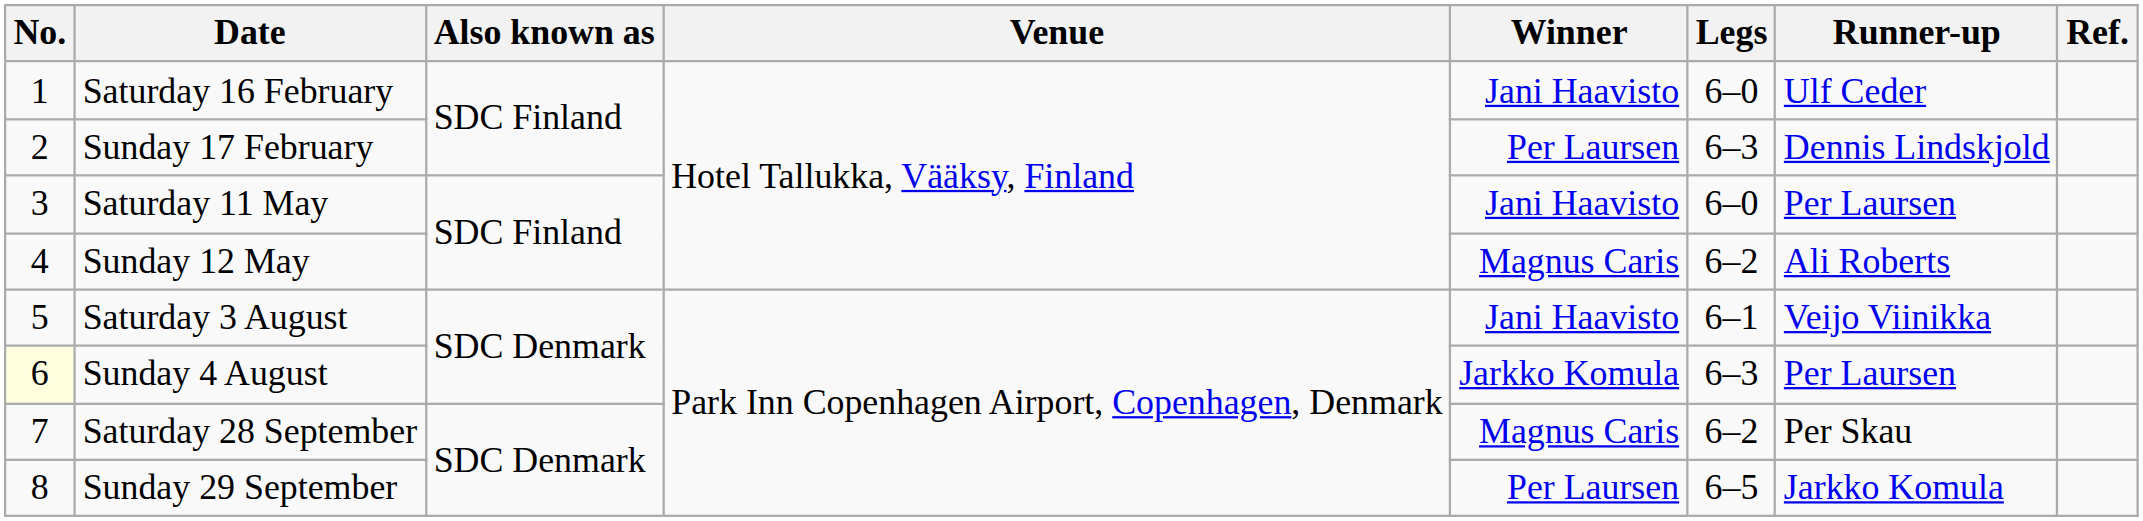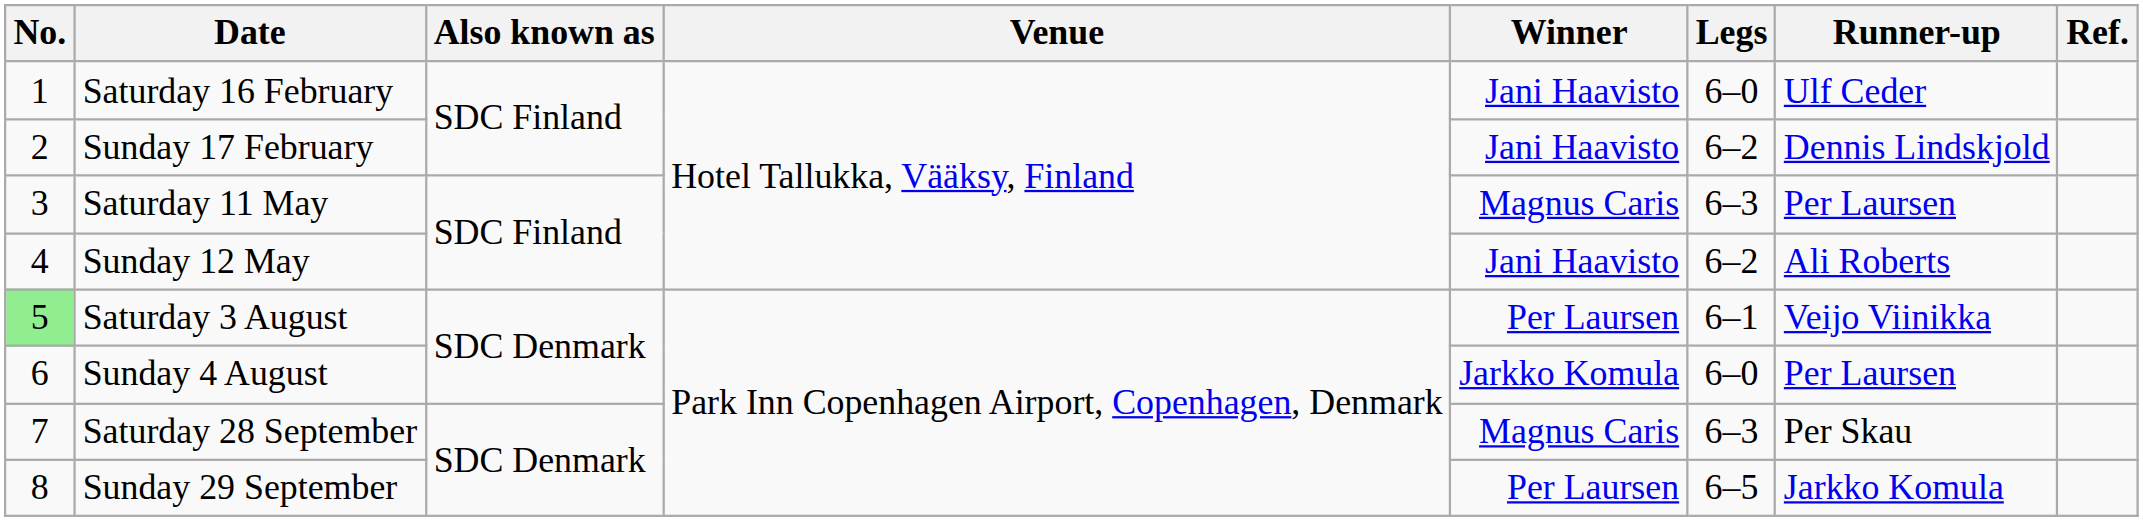Sunday 17 February | Winner: Per Laursen -> Jani Haavisto
Sunday 17 February | Legs: 6–3 -> 6–2
Saturday 11 May | Winner: Jani Haavisto -> Magnus Caris
Saturday 11 May | Legs: 6–0 -> 6–3
Sunday 12 May | Winner: Magnus Caris -> Jani Haavisto
Saturday 3 August | No.: no background -> lightgreen background
Saturday 3 August | Winner: Jani Haavisto -> Per Laursen
Sunday 4 August | No.: lightyellow background -> no background
Sunday 4 August | Legs: 6–3 -> 6–0
Saturday 28 September | Legs: 6–2 -> 6–3
